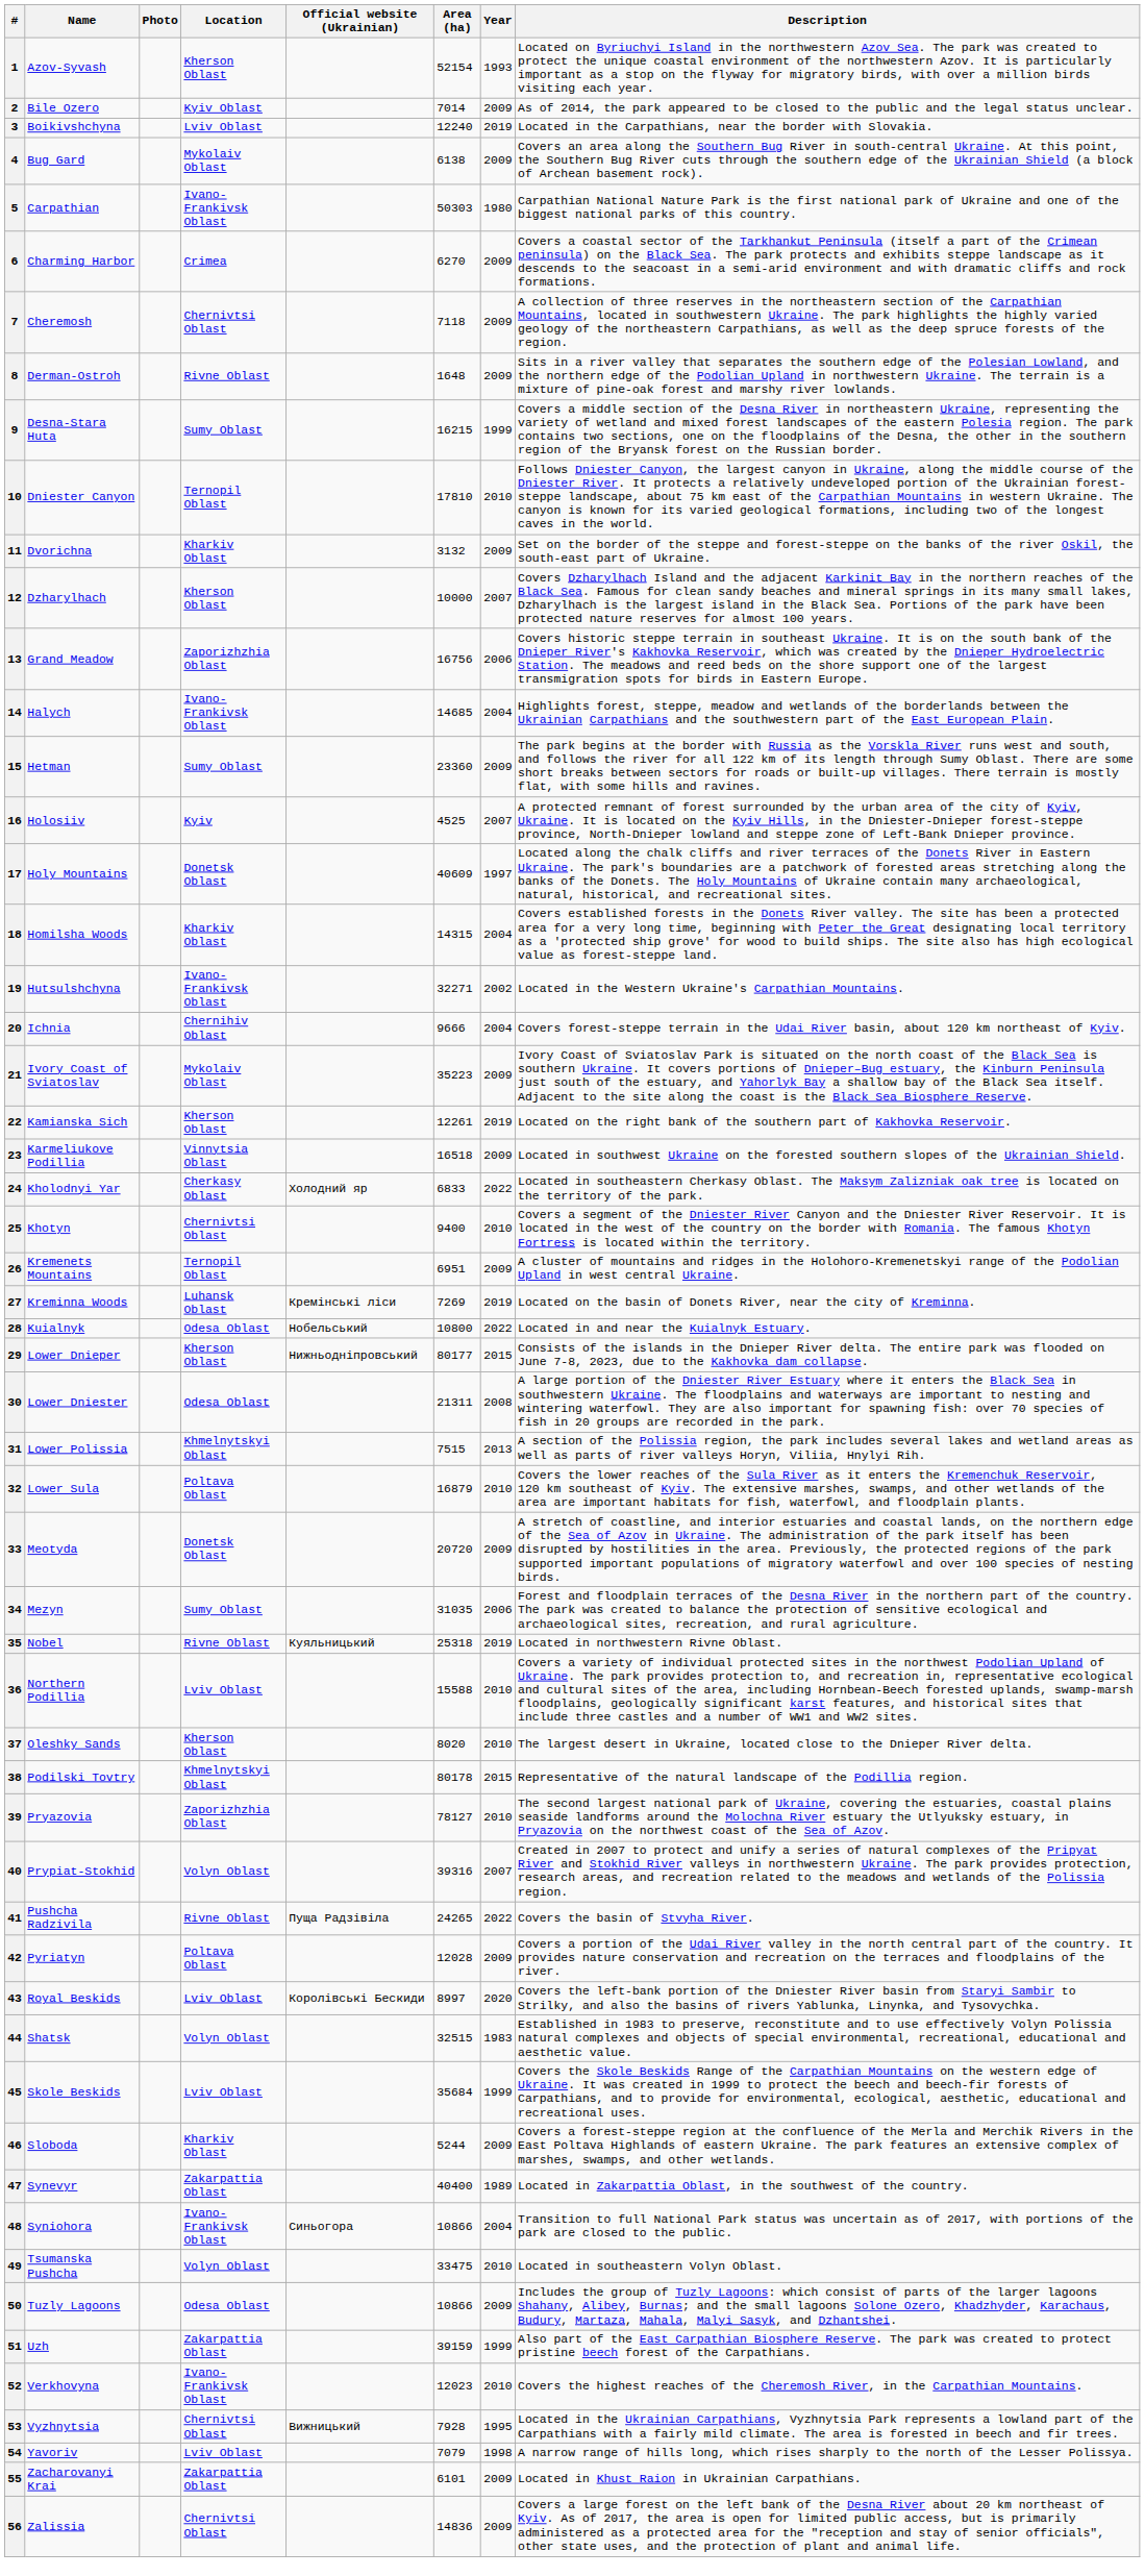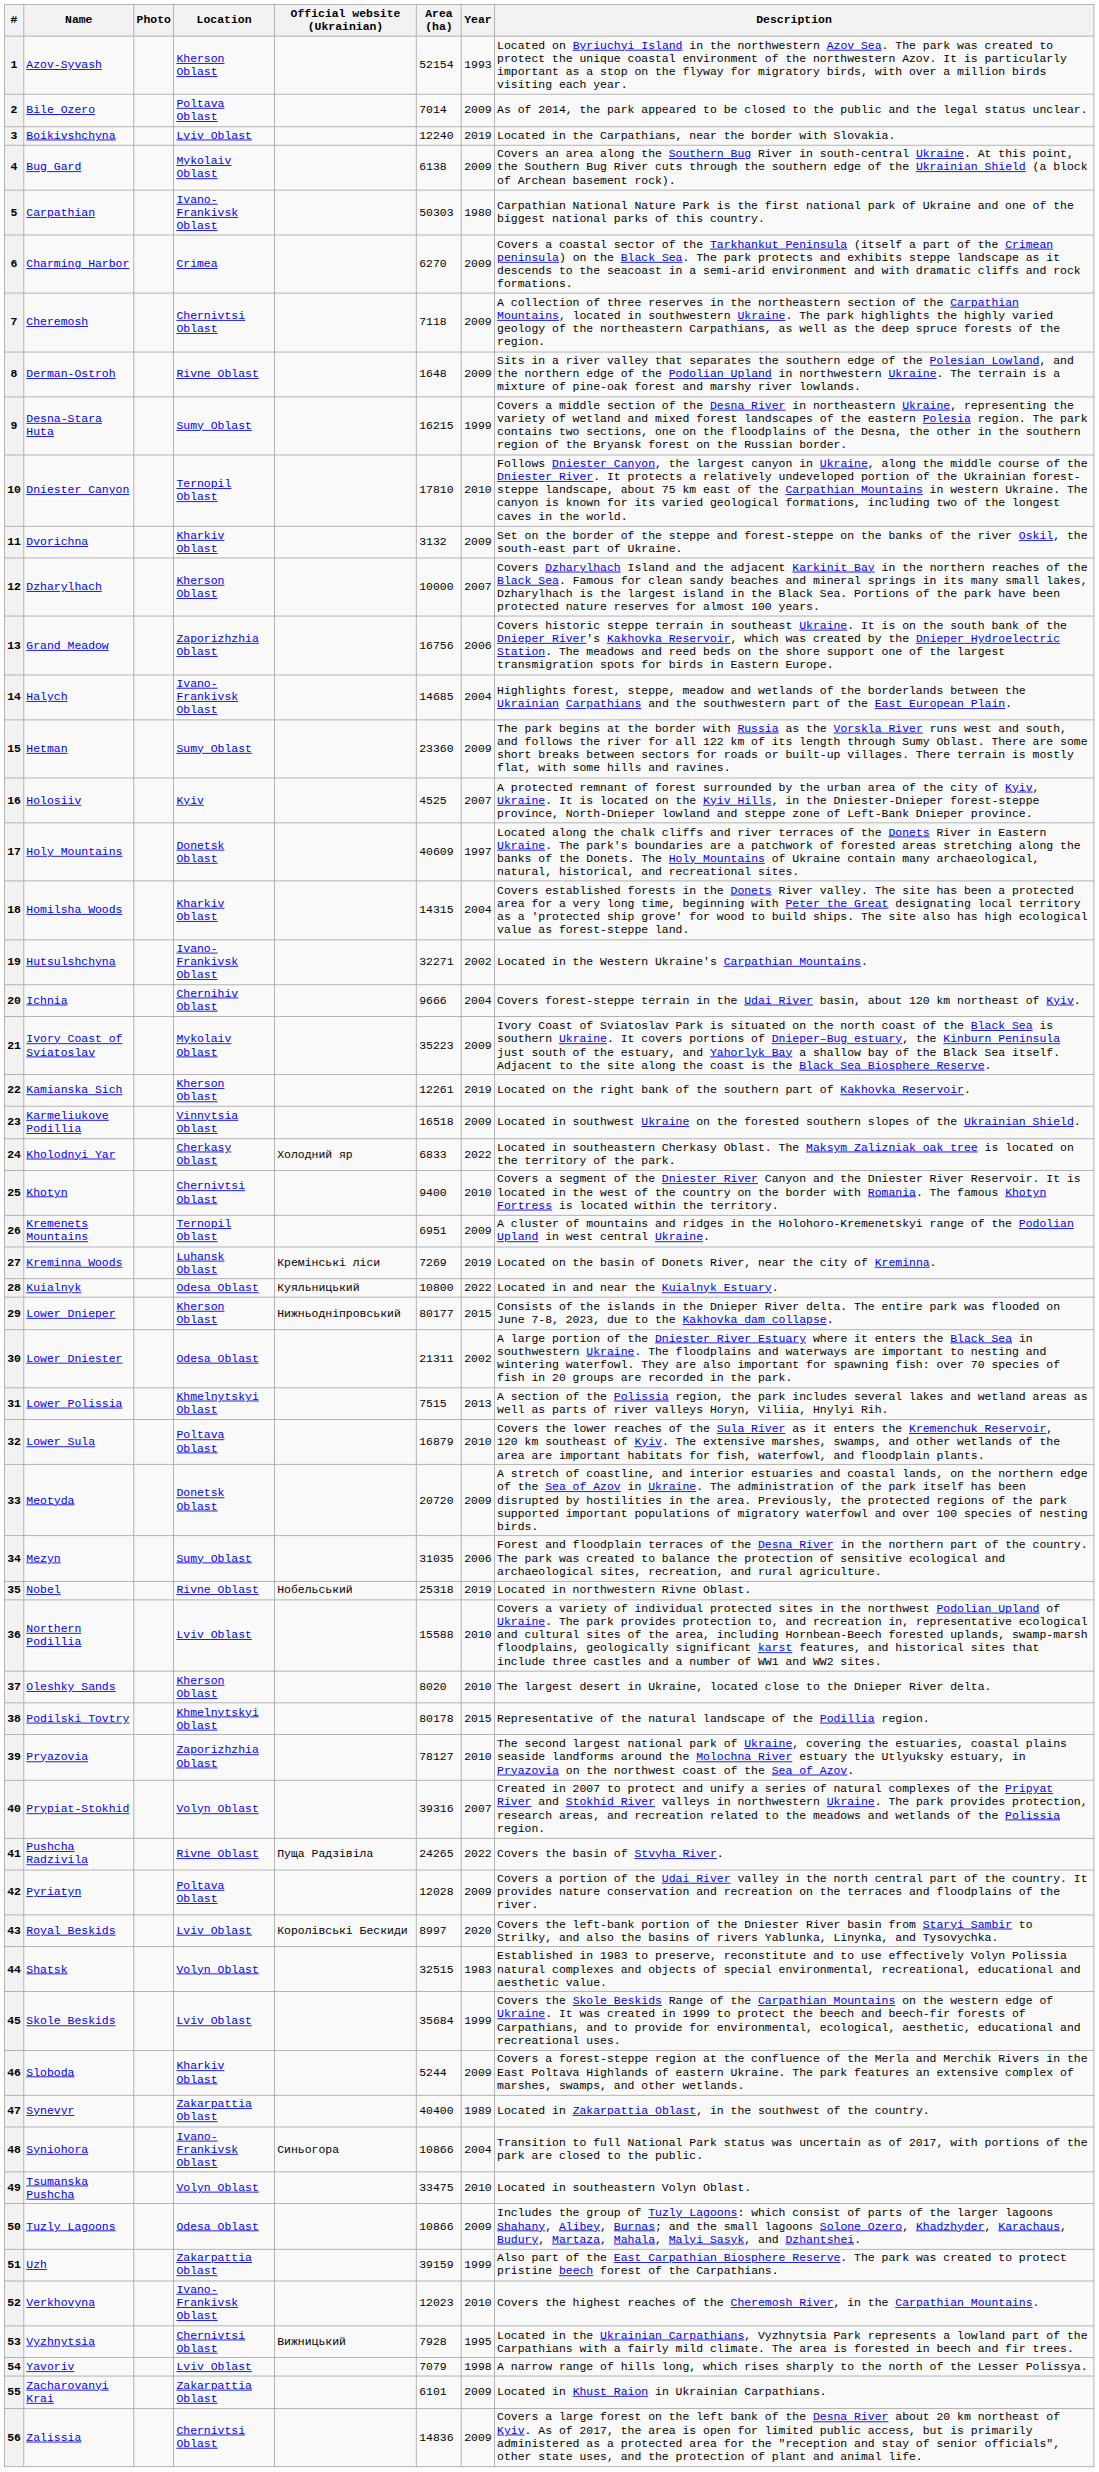2 | Location: Kyiv Oblast -> Poltava Oblast
28 | Official website (Ukrainian): Нобельський -> Куяльницький
30 | Year: 2008 -> 2002
35 | Official website (Ukrainian): Куяльницький -> Нобельський
